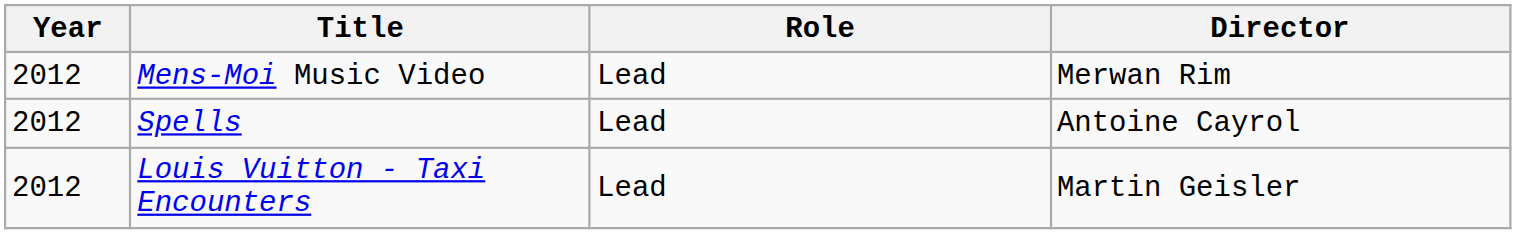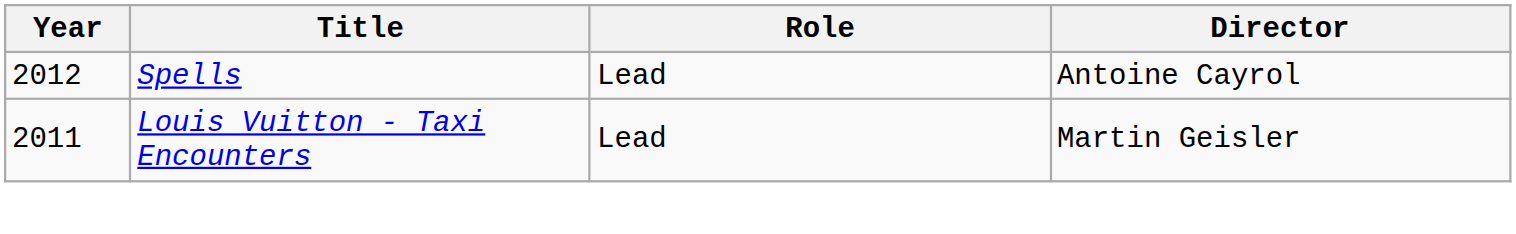- row: 2012 | Mens-Moi Music Video | Lead | Merwan Rim
Louis Vuitton - Taxi Encounters | Year: 2012 -> 2011
